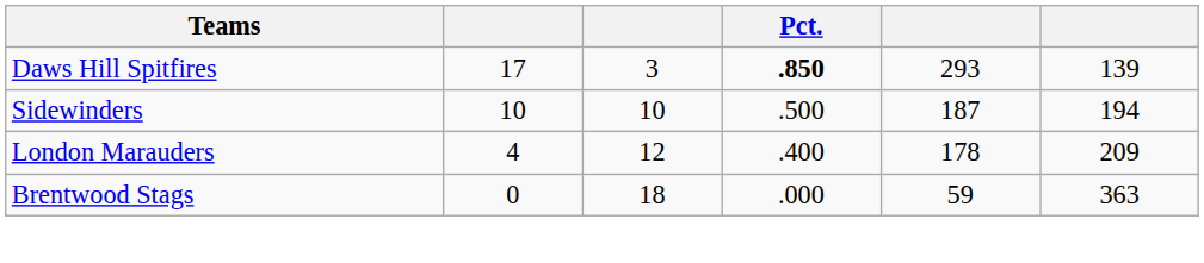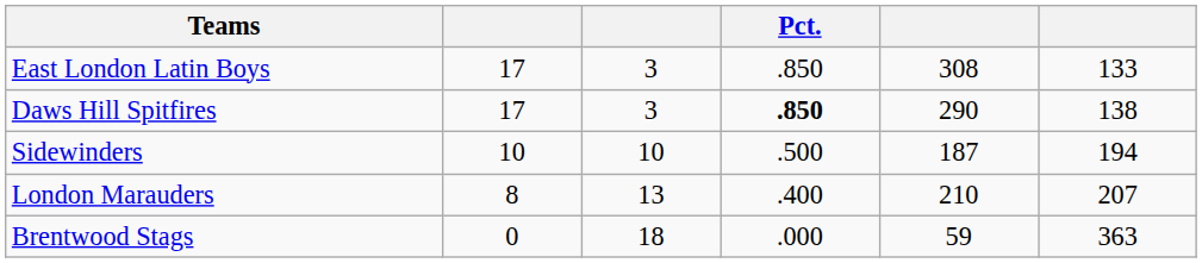+ row: East London Latin Boys | 17 | 3 | .850 | 308 | 133
Daws Hill Spitfires | column 5: 293 -> 290
Daws Hill Spitfires | column 6: 139 -> 138
London Marauders | column 2: 4 -> 8
London Marauders | column 3: 12 -> 13
London Marauders | column 5: 178 -> 210
London Marauders | column 6: 209 -> 207
